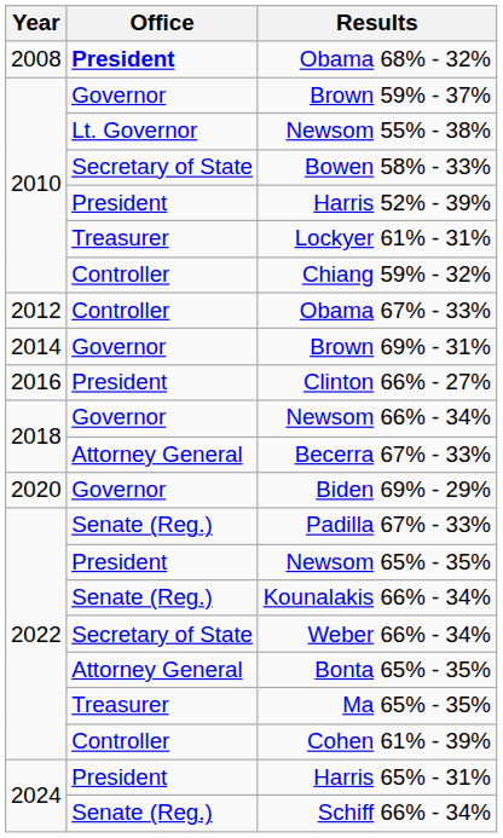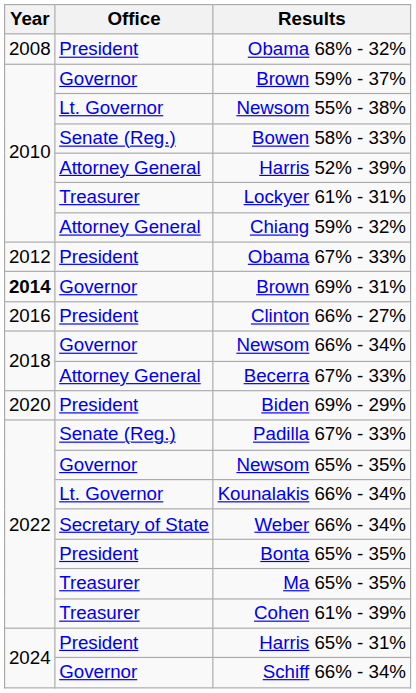Obama 68% - 32% | Office: bold -> normal
Bowen 58% - 33% | Office: Secretary of State -> Senate (Reg.)
Harris 52% - 39% | Office: President -> Attorney General
Chiang 59% - 32% | Office: Controller -> Attorney General
Obama 67% - 33% | Office: Controller -> President
Brown 69% - 31% | Year: normal -> bold
Biden 69% - 29% | Office: Governor -> President
Newsom 65% - 35% | Office: President -> Governor
Kounalakis 66% - 34% | Office: Senate (Reg.) -> Lt. Governor
Bonta 65% - 35% | Office: Attorney General -> President
Cohen 61% - 39% | Office: Controller -> Treasurer
Schiff 66% - 34% | Office: Senate (Reg.) -> Governor
